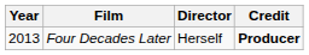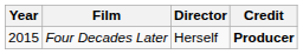Four Decades Later | Year: 2013 -> 2015
